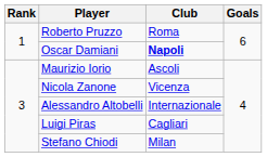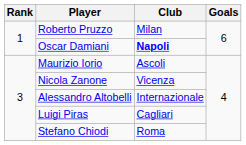Roberto Pruzzo | Club: Roma -> Milan
Stefano Chiodi | Club: Milan -> Roma
